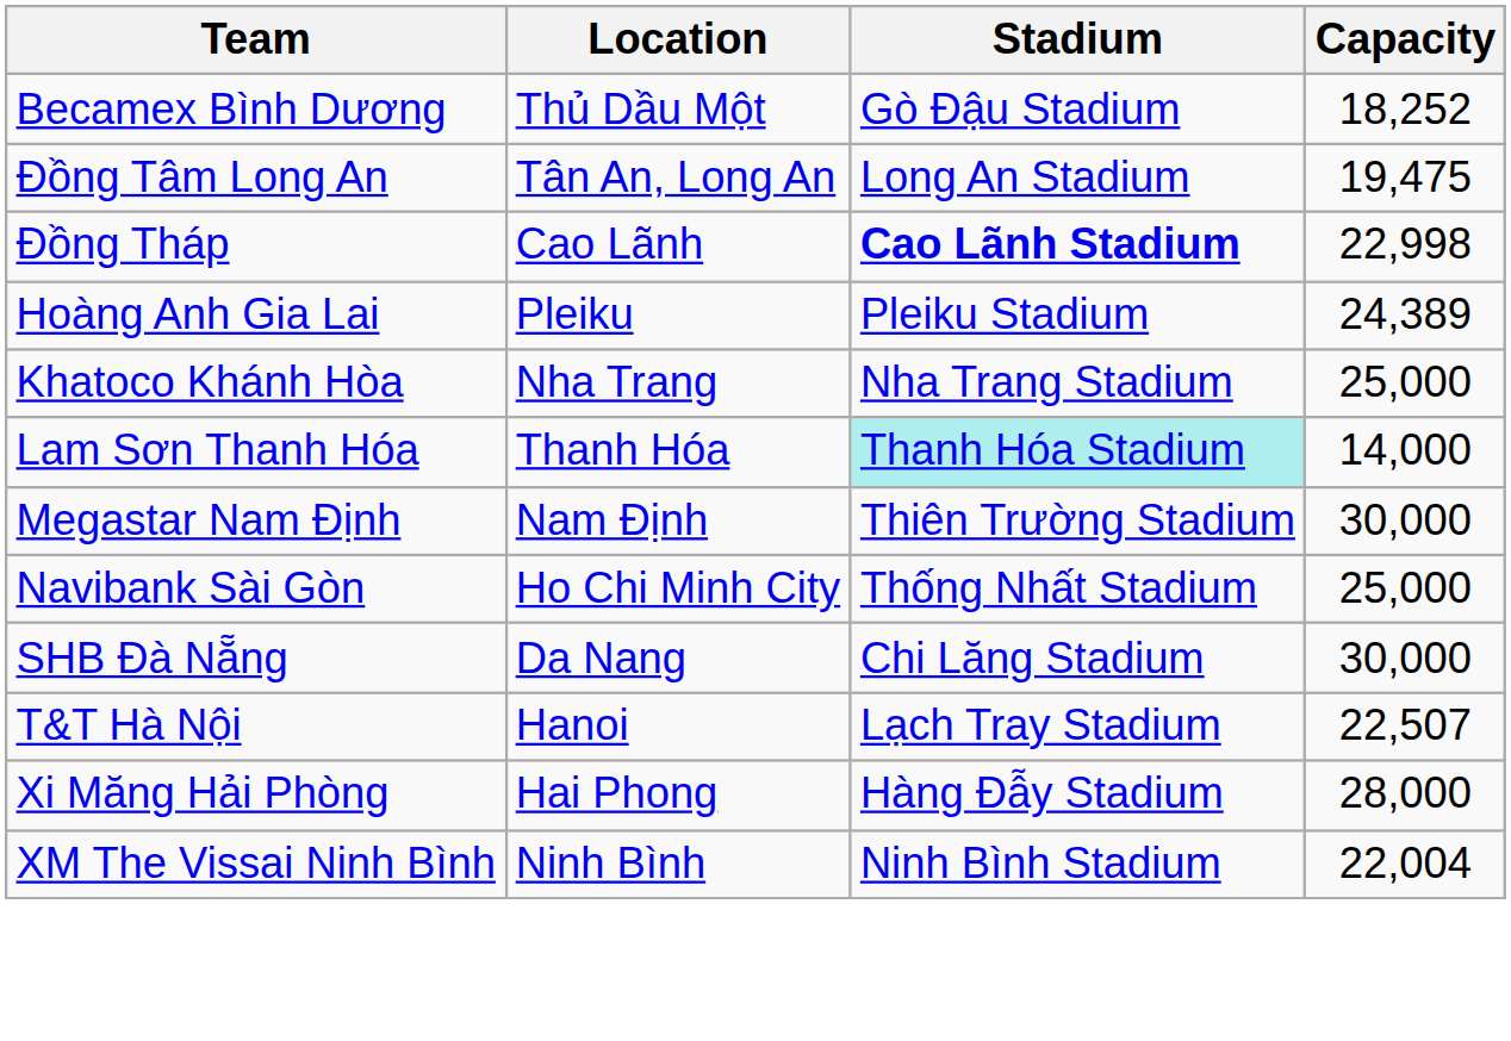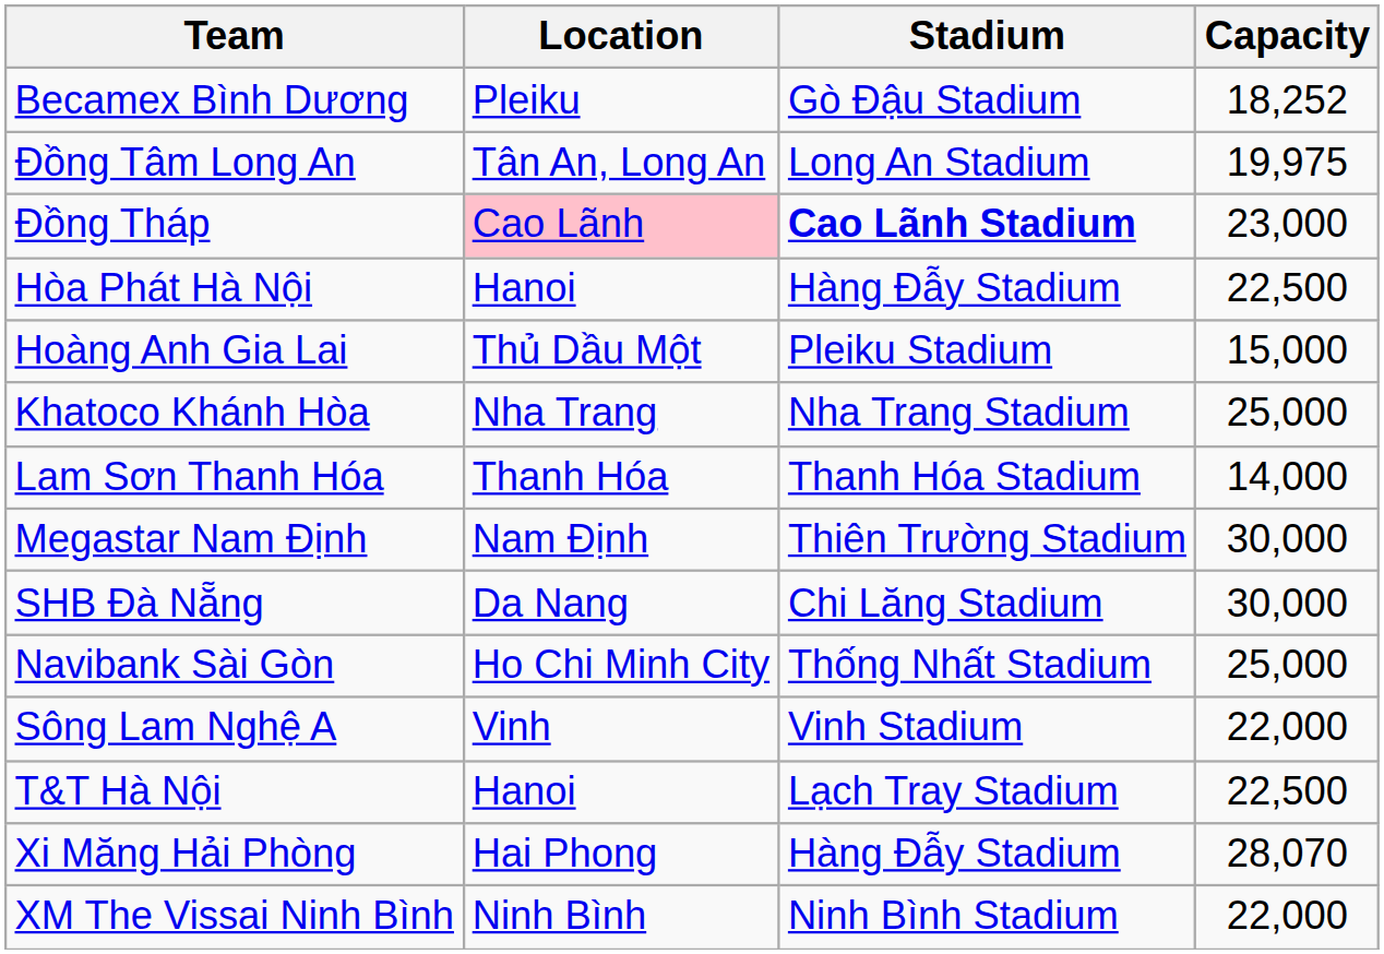Becamex Bình Dương | Location: Thủ Dầu Một -> Pleiku
Đồng Tâm Long An | Capacity: 19,475 -> 19,975
Đồng Tháp | Location: no background -> pink background
Đồng Tháp | Capacity: 22,998 -> 23,000
+ row: Hòa Phát Hà Nội | Hanoi | Hàng Đẫy Stadium | 22,500
Hoàng Anh Gia Lai | Location: Pleiku -> Thủ Dầu Một
Hoàng Anh Gia Lai | Capacity: 24,389 -> 15,000
Lam Sơn Thanh Hóa | Stadium: paleturquoise background -> no background
rows swapped: Navibank Sài Gòn <-> SHB Đà Nẵng
+ row: Sông Lam Nghệ A | Vinh | Vinh Stadium | 22,000
T&T Hà Nội | Capacity: 22,507 -> 22,500
Xi Măng Hải Phòng | Capacity: 28,000 -> 28,070
XM The Vissai Ninh Bình | Capacity: 22,004 -> 22,000
